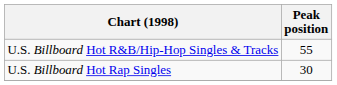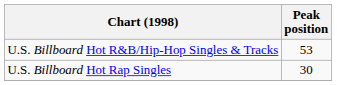U.S. Billboard Hot R&B/Hip-Hop Singles & Tracks | Peak position: 55 -> 53
